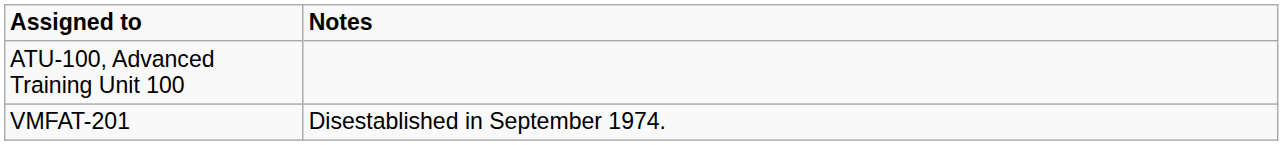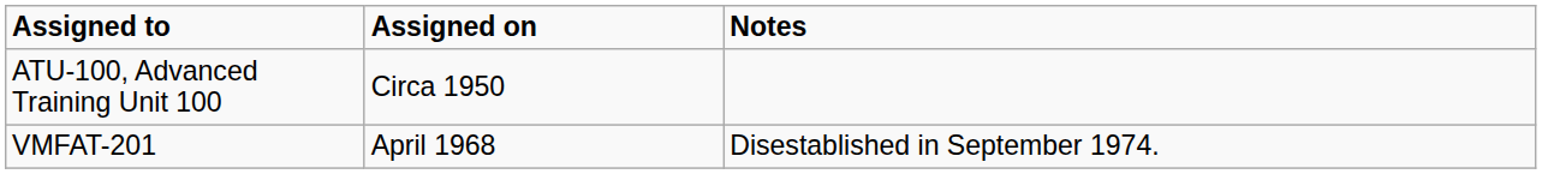+ column: Assigned on | Circa 1950 | April 1968
